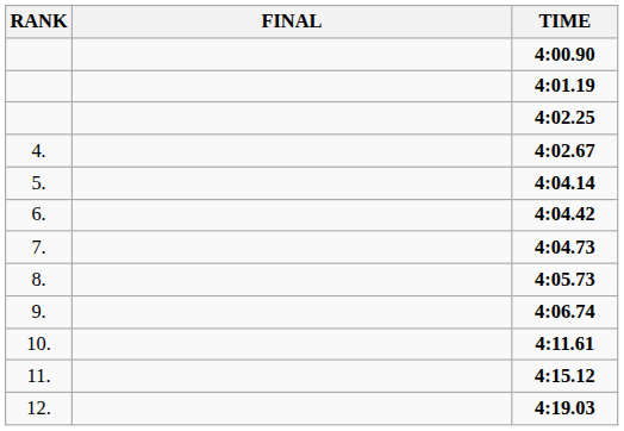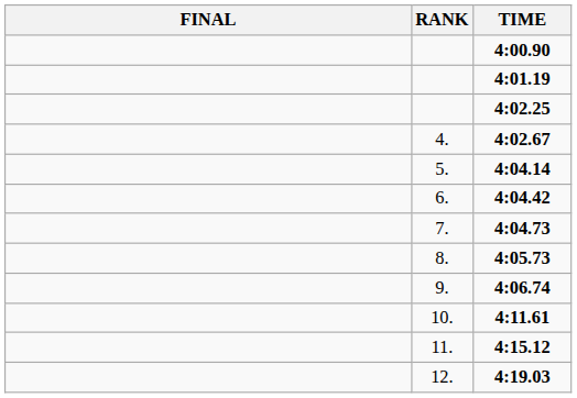columns swapped: RANK <-> FINAL
